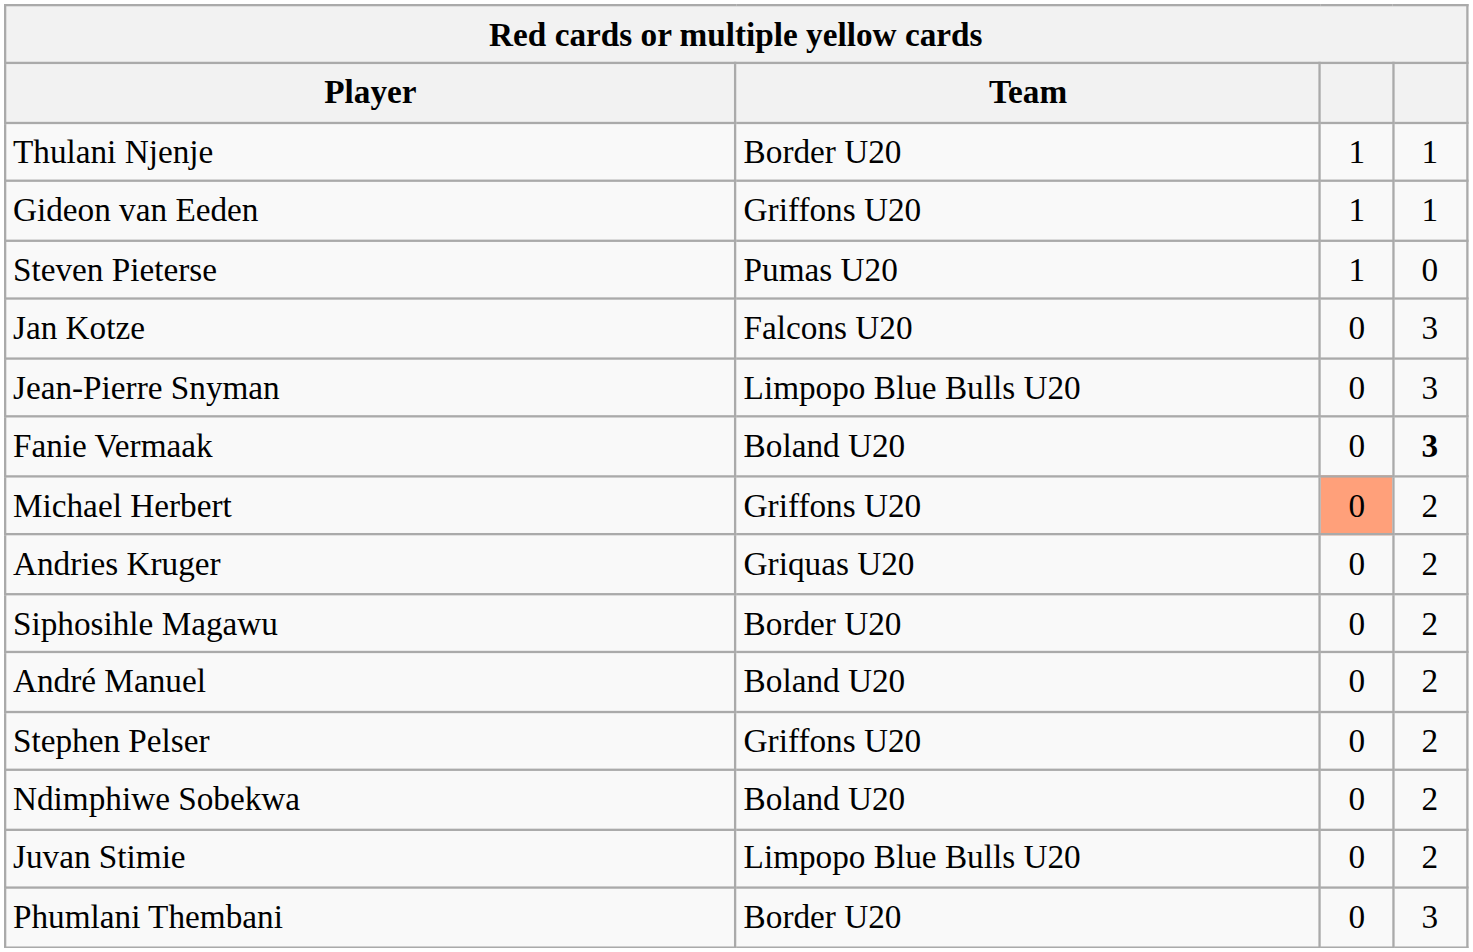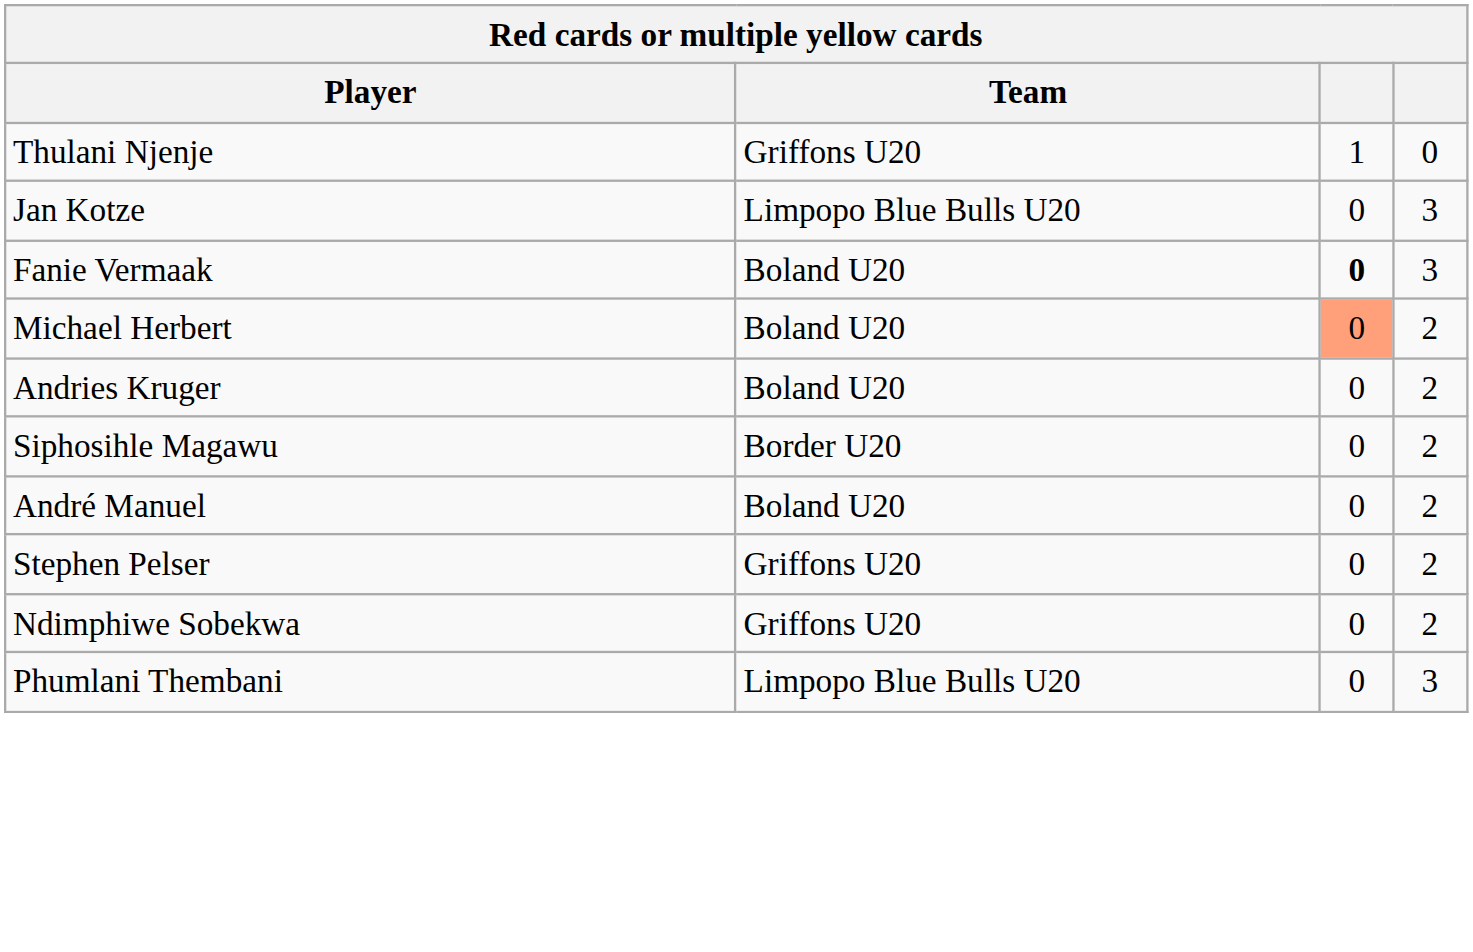Thulani Njenje | Team: Border U20 -> Griffons U20
Thulani Njenje | column 4: 1 -> 0
- row: Gideon van Eeden | Griffons U20 | 1 | 1
- row: Steven Pieterse | Pumas U20 | 1 | 0
Jan Kotze | Team: Falcons U20 -> Limpopo Blue Bulls U20
- row: Jean-Pierre Snyman | Limpopo Blue Bulls U20 | 0 | 3
Fanie Vermaak | column 3: normal -> bold
Fanie Vermaak | column 4: bold -> normal
Michael Herbert | Team: Griffons U20 -> Boland U20
Andries Kruger | Team: Griquas U20 -> Boland U20
Ndimphiwe Sobekwa | Team: Boland U20 -> Griffons U20
- row: Juvan Stimie | Limpopo Blue Bulls U20 | 0 | 2
Phumlani Thembani | Team: Border U20 -> Limpopo Blue Bulls U20
